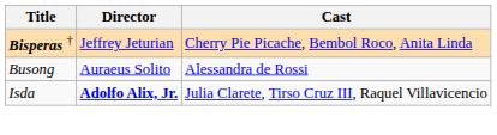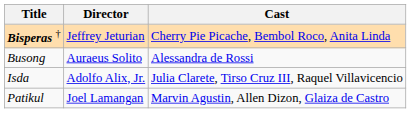Isda | Director: bold -> normal
+ row: Patikul | Joel Lamangan | Marvin Agustin, Allen Dizon, Glaiza de Castro
